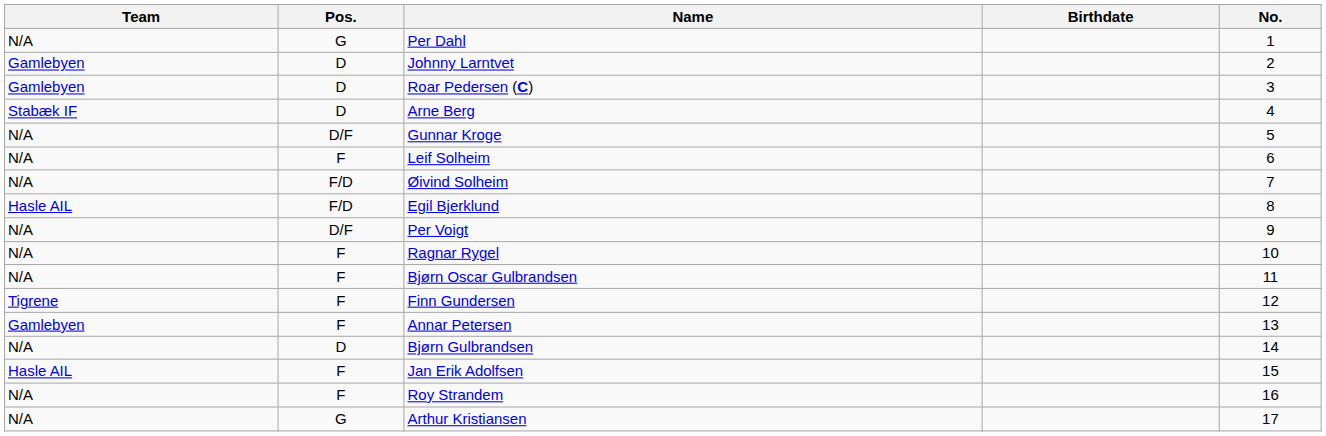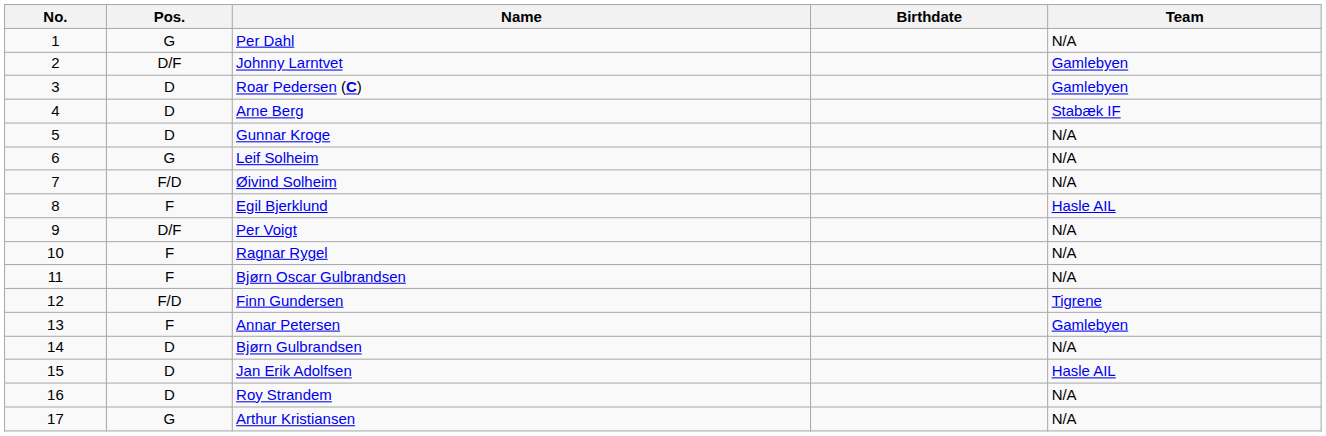columns swapped: No. <-> Team
Johnny Larntvet | Pos.: D -> D/F
Gunnar Kroge | Pos.: D/F -> D
Leif Solheim | Pos.: F -> G
Egil Bjerklund | Pos.: F/D -> F
Finn Gundersen | Pos.: F -> F/D
Jan Erik Adolfsen | Pos.: F -> D
Roy Strandem | Pos.: F -> D
